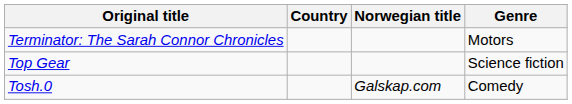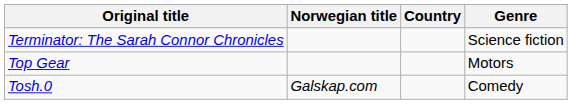columns swapped: Country <-> Norwegian title
Terminator: The Sarah Connor Chronicles | Genre: Motors -> Science fiction
Top Gear | Genre: Science fiction -> Motors
